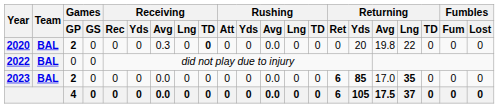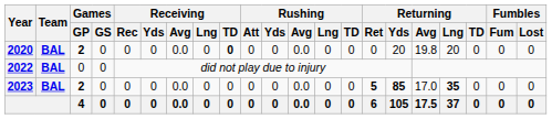2020 | Receiving / Avg: 0.3 -> 0.0
2020 | Returning / Lng: 22 -> 20
2023 | Returning / Ret: 6 -> 5
